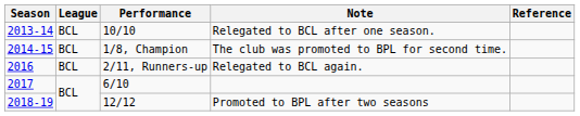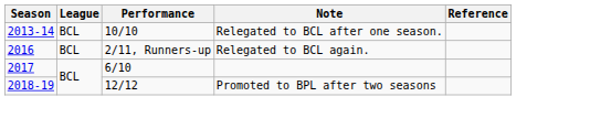- row: 2014-15 | BCL | 1/8, Champion | The club was promoted to BPL for second time.
